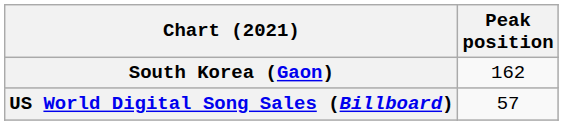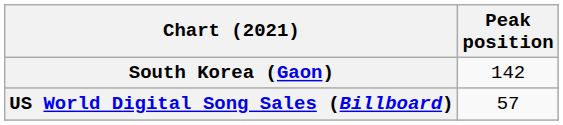South Korea (Gaon) | Peak position: 162 -> 142
